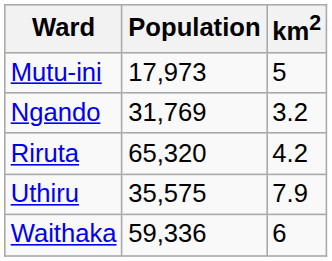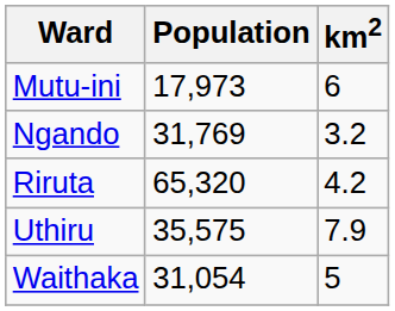Mutu-ini | km2: 5 -> 6
Waithaka | Population: 59,336 -> 31,054
Waithaka | km2: 6 -> 5
